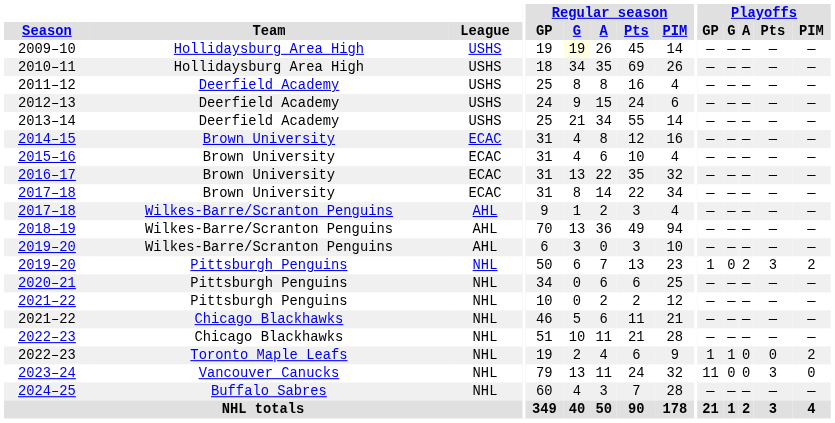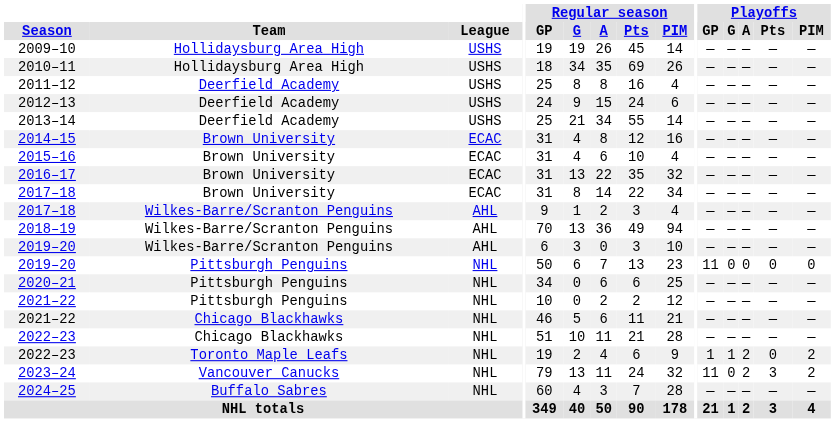2009–10 | Regular season / G: lightyellow background -> no background
2019–20 / Pittsburgh Penguins | Playoffs / GP: 1 -> 11
2019–20 / Pittsburgh Penguins | Playoffs / A: 2 -> 0
2019–20 / Pittsburgh Penguins | Playoffs / Pts: 3 -> 0
2019–20 / Pittsburgh Penguins | Playoffs / PIM: 2 -> 0
2022–23 / Toronto Maple Leafs | Playoffs / A: 0 -> 2
2023–24 | Playoffs / A: 0 -> 2
2023–24 | Playoffs / PIM: 0 -> 2
